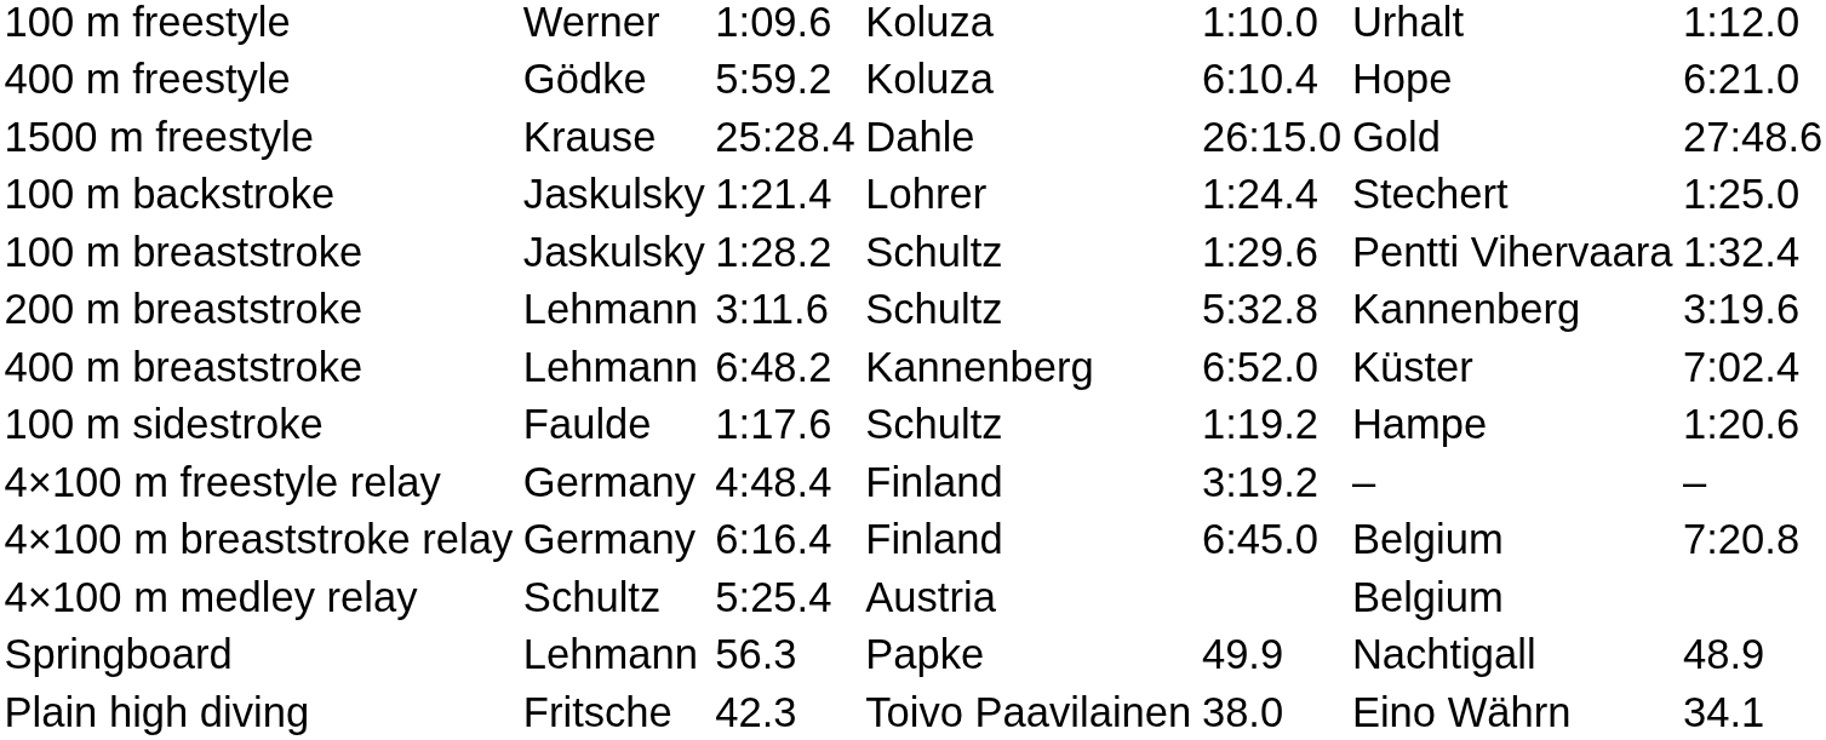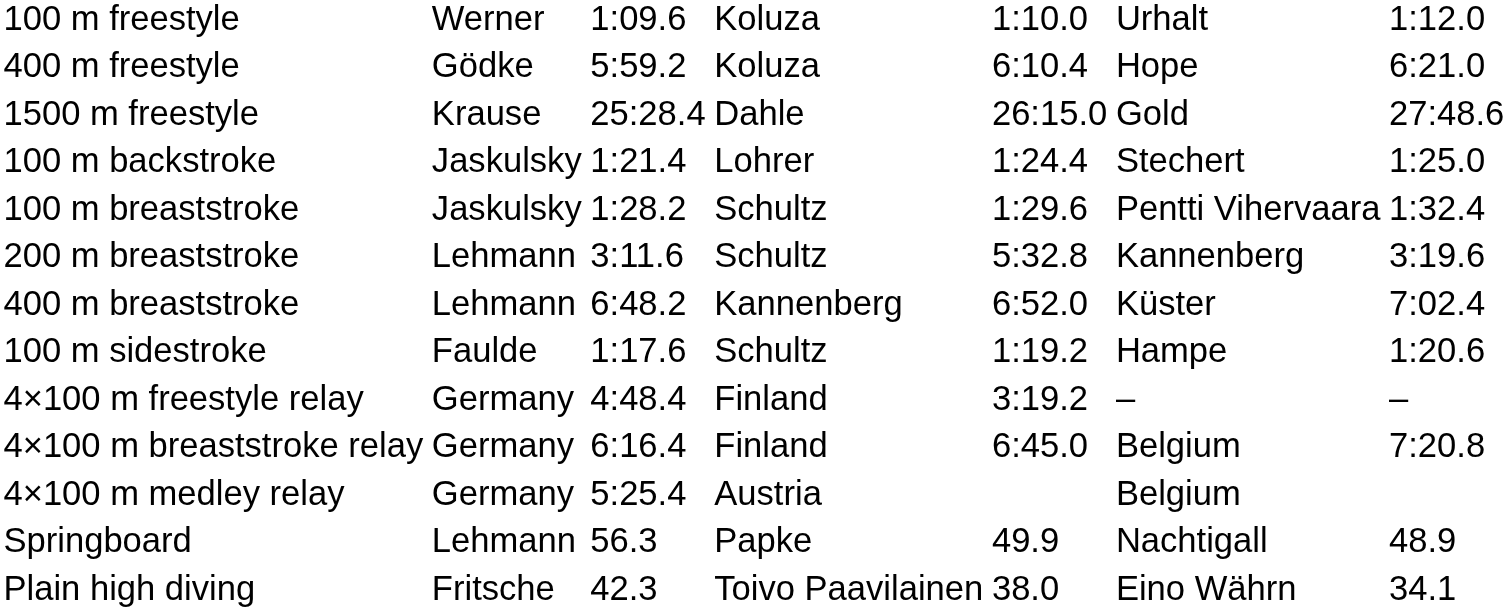4×100 m medley relay | column 2: Schultz -> Germany
